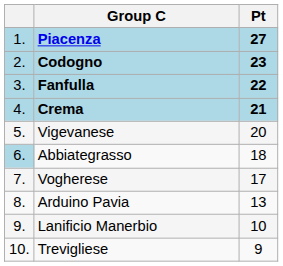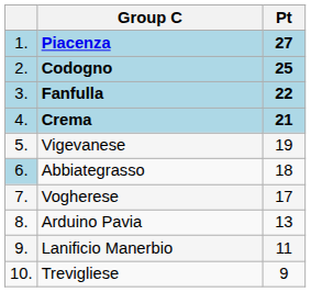Codogno | Pt: 23 -> 25
Vigevanese | Pt: 20 -> 19
Lanificio Manerbio | Pt: 10 -> 11
